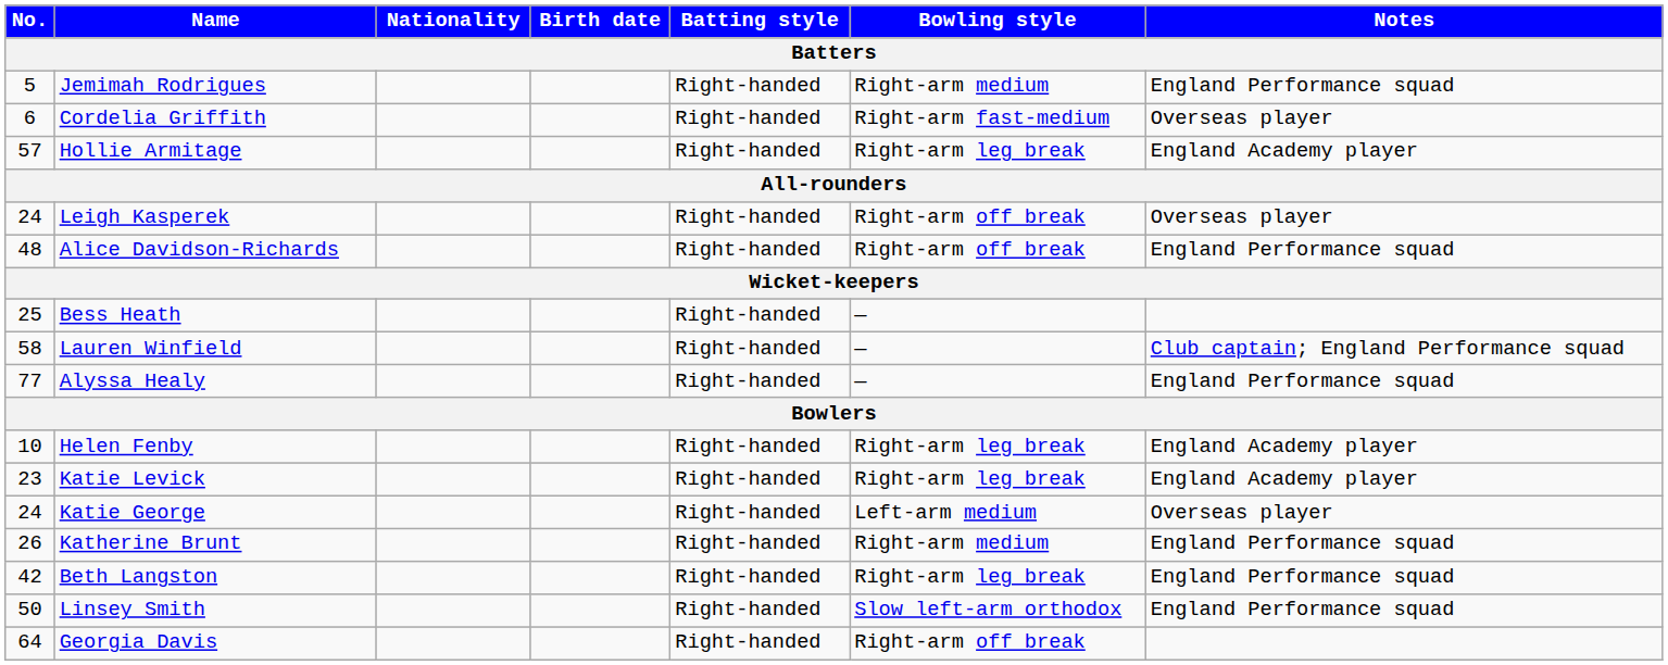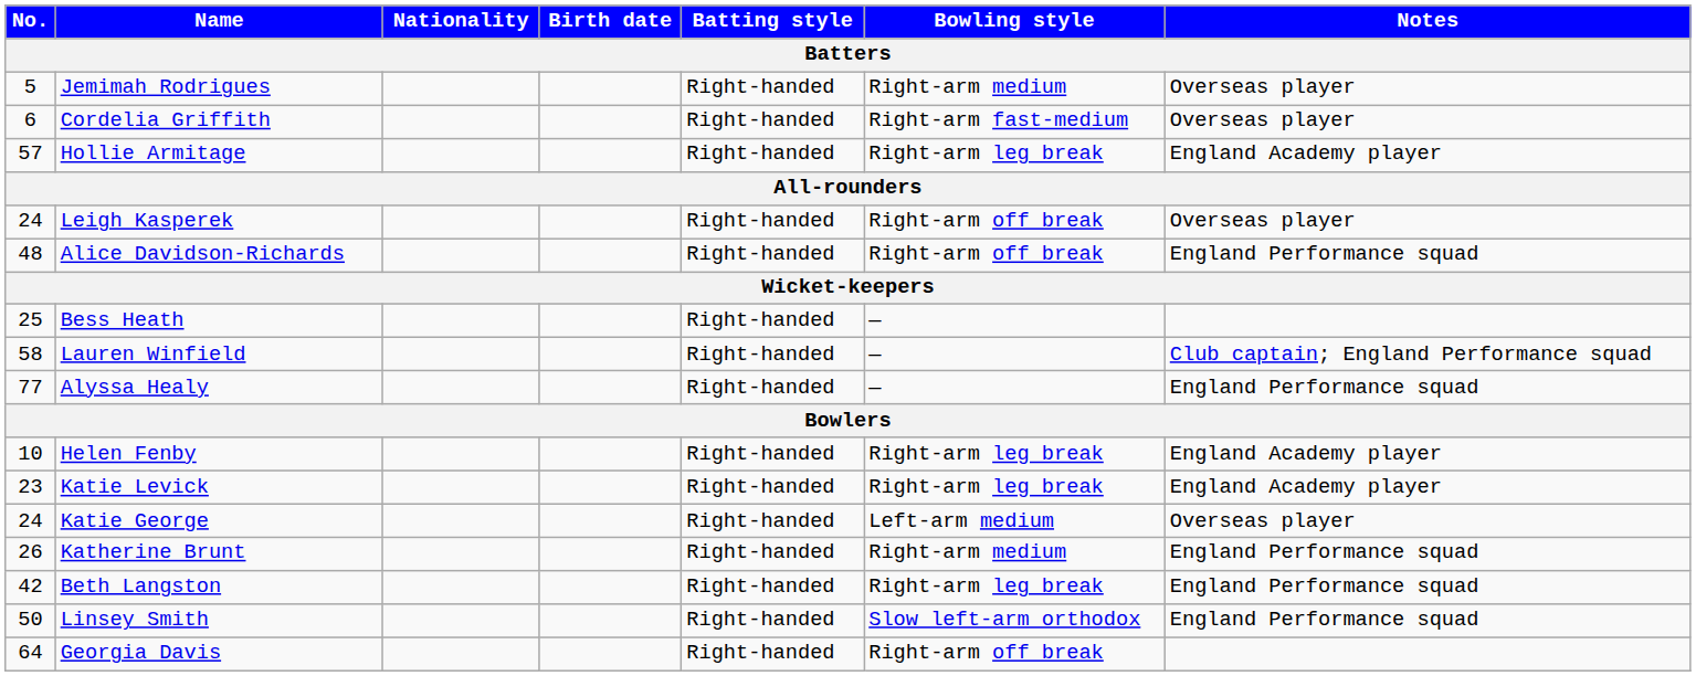Jemimah Rodrigues | Notes: England Performance squad -> Overseas player
